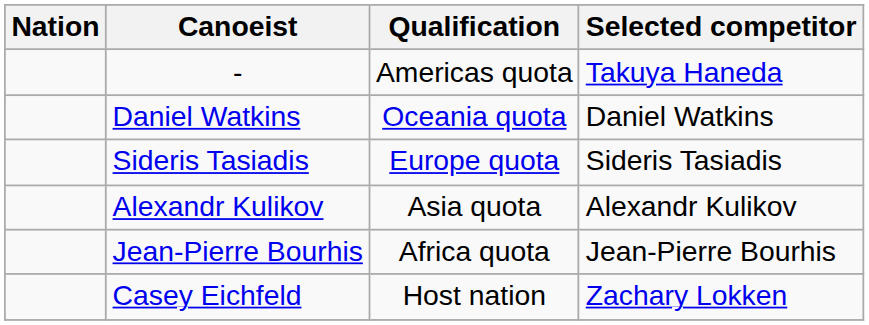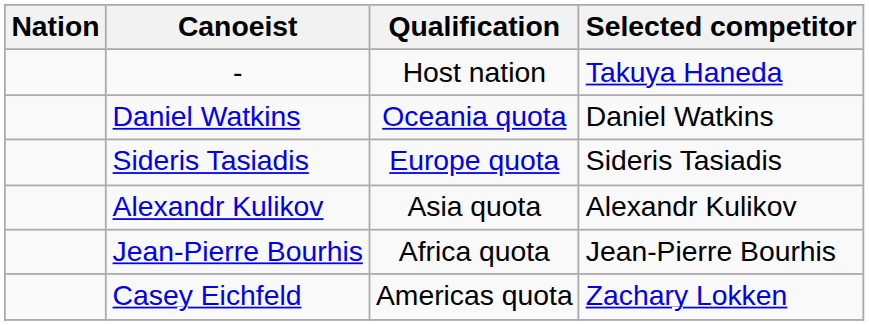- | Qualification: Americas quota -> Host nation
Casey Eichfeld | Qualification: Host nation -> Americas quota
